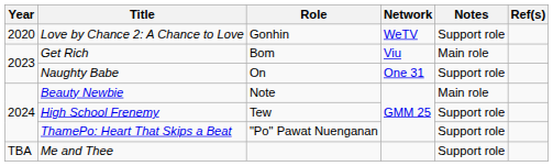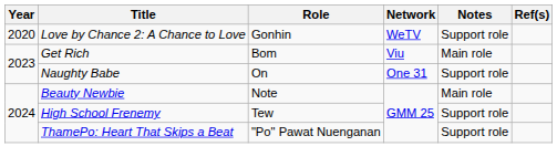- row: TBA | Me and Thee | Support role
